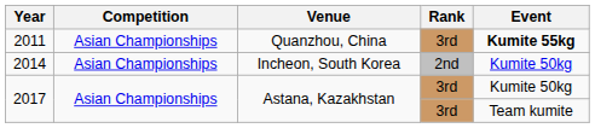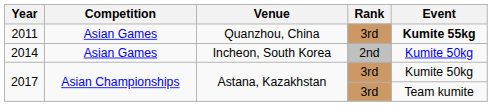2011 | Competition: Asian Championships -> Asian Games
2014 | Competition: Asian Championships -> Asian Games
